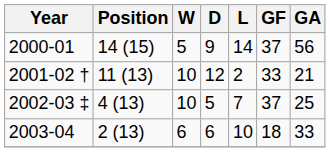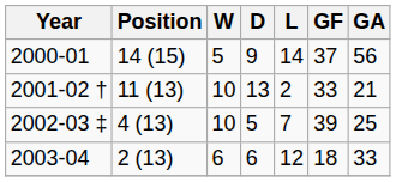2001-02 † | D: 12 -> 13
2002-03 ‡ | GF: 37 -> 39
2003-04 | L: 10 -> 12
